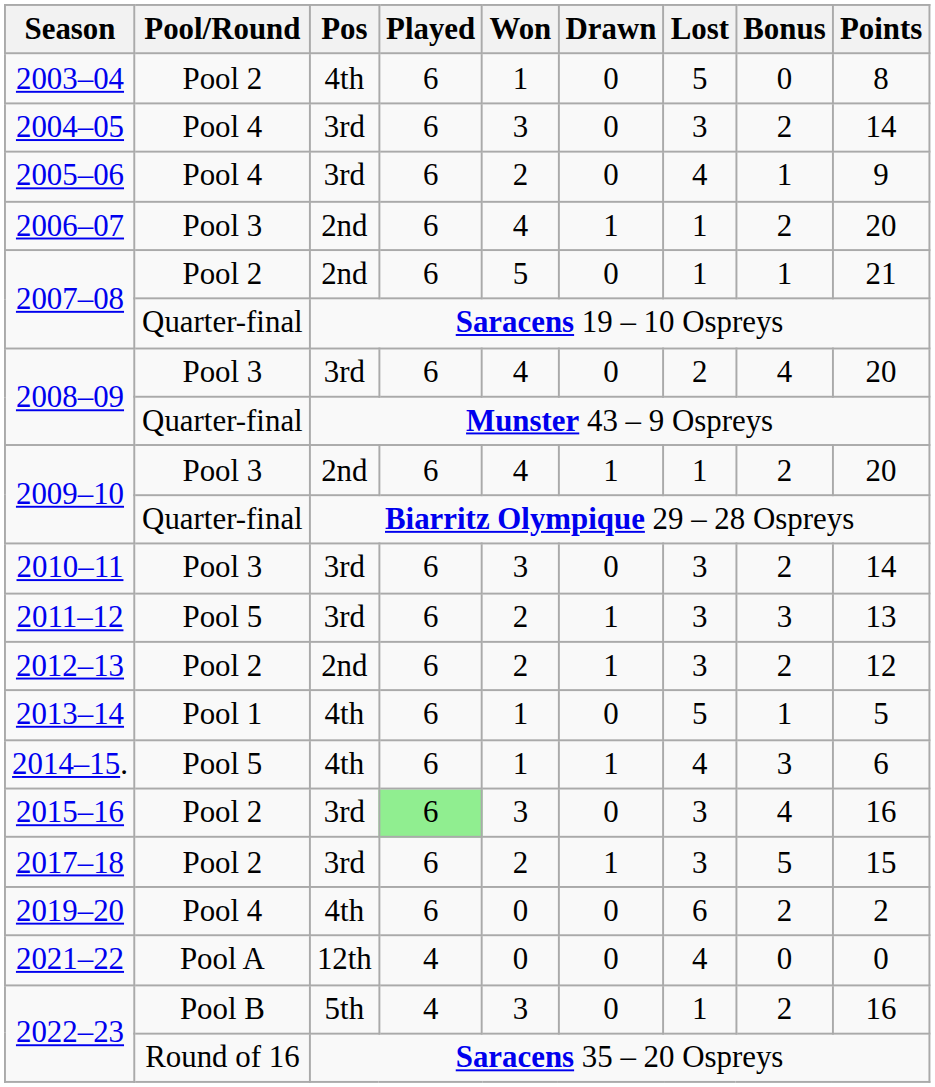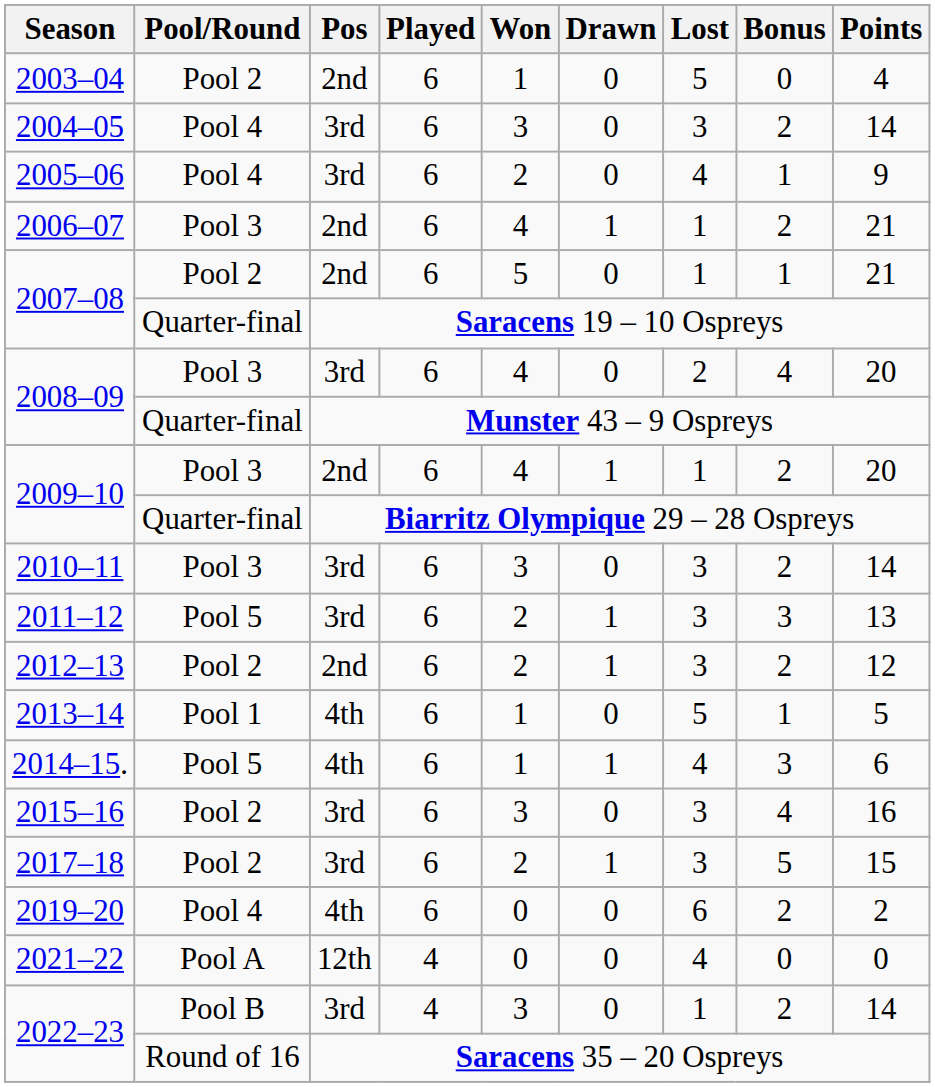2003–04 | Pos: 4th -> 2nd
2003–04 | Points: 8 -> 4
2006–07 | Points: 20 -> 21
2015–16 | Played: lightgreen background -> no background
2022–23 / Pool B | Pos: 5th -> 3rd
2022–23 / Pool B | Points: 16 -> 14
